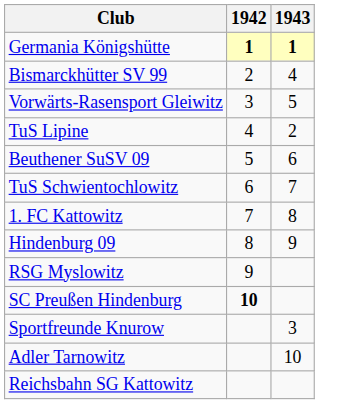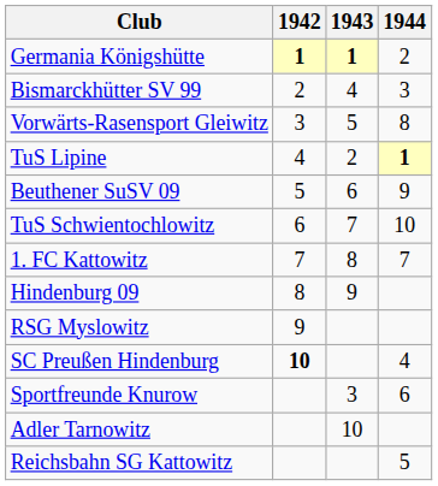+ column: 1944 | 2 | 3 | 8 | 1 | 9 | 10 | 7 | 4 | 6 | 5
